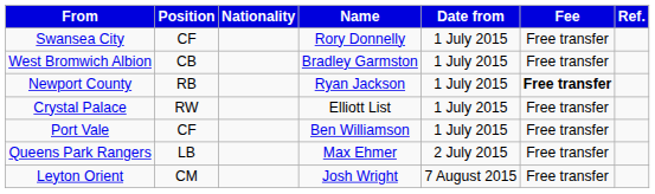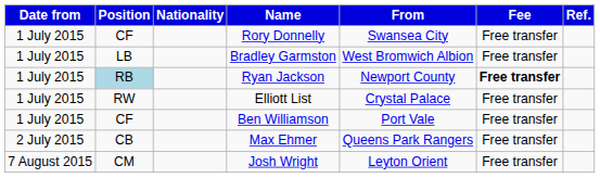columns swapped: Date from <-> From
Bradley Garmston | Position: CB -> LB
Ryan Jackson | Position: no background -> lightblue background
Max Ehmer | Position: LB -> CB
